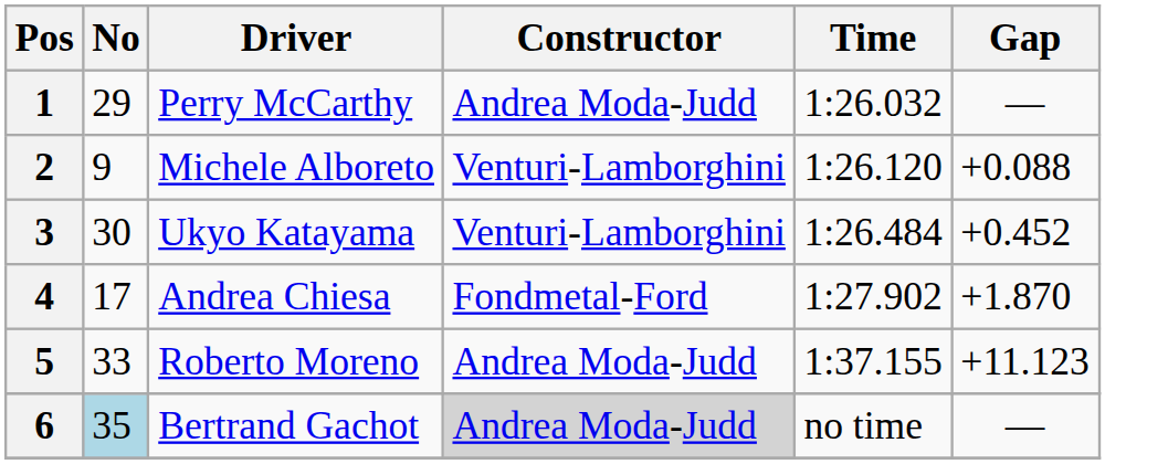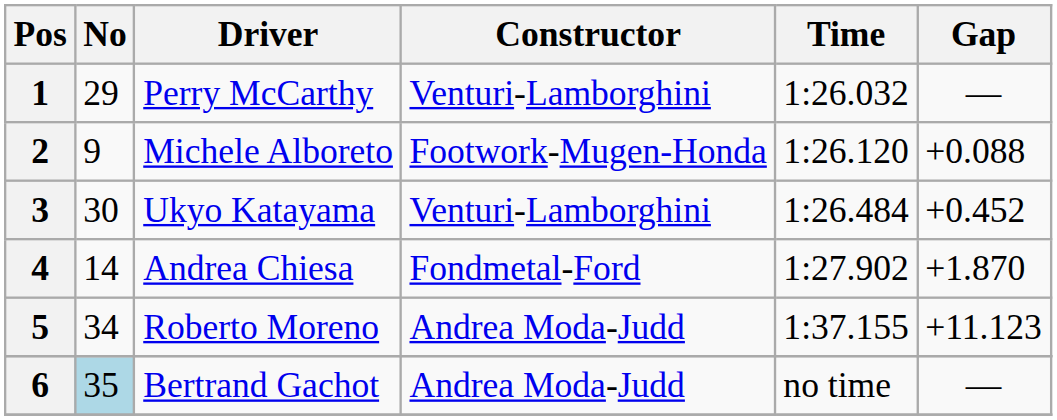1 | Constructor: Andrea Moda-Judd -> Venturi-Lamborghini
2 | Constructor: Venturi-Lamborghini -> Footwork-Mugen-Honda
4 | No: 17 -> 14
5 | No: 33 -> 34
6 | Constructor: lightgrey background -> no background
